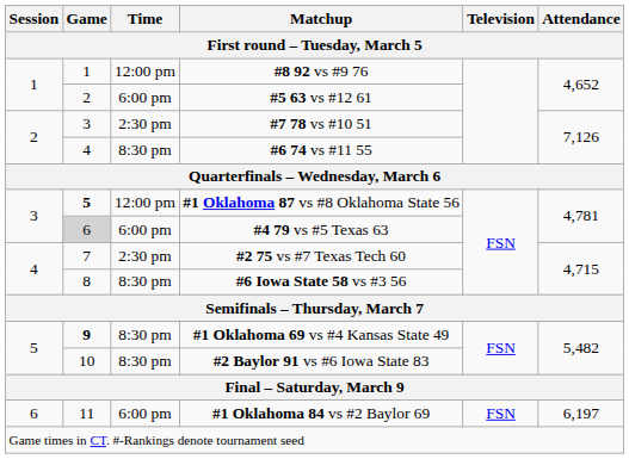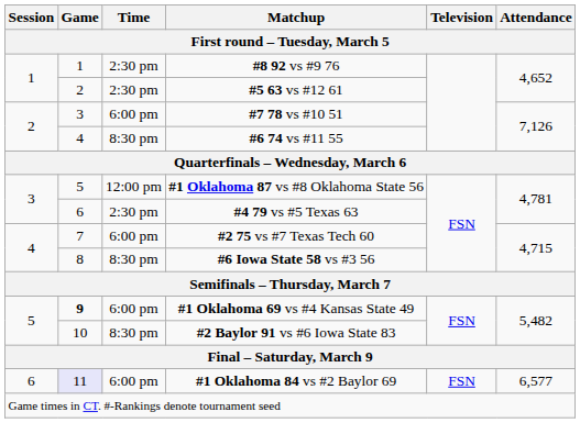#8 92 vs #9 76 | Time: 12:00 pm -> 2:30 pm
#5 63 vs #12 61 | Time: 6:00 pm -> 2:30 pm
#7 78 vs #10 51 | Time: 2:30 pm -> 6:00 pm
#1 Oklahoma 87 vs #8 Oklahoma State 56 | Game: bold -> normal
#4 79 vs #5 Texas 63 | Game: lightgrey background -> no background
#4 79 vs #5 Texas 63 | Time: 6:00 pm -> 2:30 pm
#2 75 vs #7 Texas Tech 60 | Time: 2:30 pm -> 6:00 pm
#1 Oklahoma 69 vs #4 Kansas State 49 | Time: 8:30 pm -> 6:00 pm
#1 Oklahoma 84 vs #2 Baylor 69 | Game: no background -> lavender background
#1 Oklahoma 84 vs #2 Baylor 69 | Attendance: 6,197 -> 6,577
